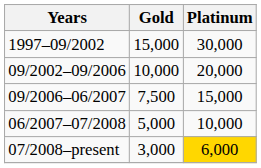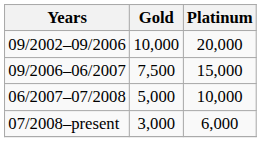- row: 1997–09/2002 | 15,000 | 30,000
07/2008–present | Platinum: gold background -> no background
